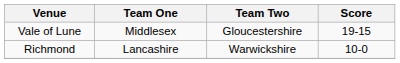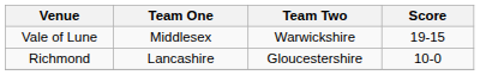Vale of Lune | Team Two: Gloucestershire -> Warwickshire
Richmond | Team Two: Warwickshire -> Gloucestershire
